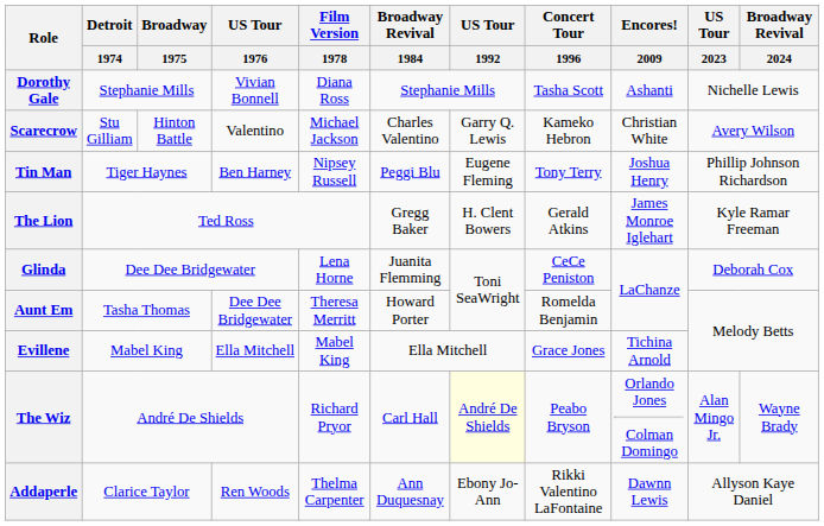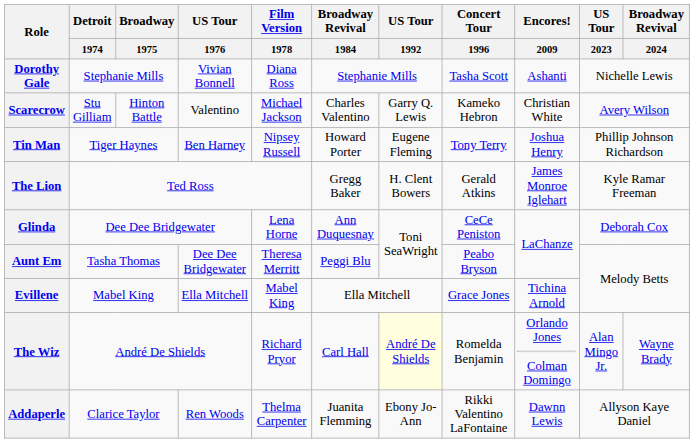Tin Man | Broadway Revival / 1984: Peggi Blu -> Howard Porter
Glinda | Broadway Revival / 1984: Juanita Flemming -> Ann Duquesnay
Aunt Em | Broadway Revival / 1984: Howard Porter -> Peggi Blu
Aunt Em | Concert Tour / 1996: Romelda Benjamin -> Peabo Bryson
The Wiz | Concert Tour / 1996: Peabo Bryson -> Romelda Benjamin
Addaperle | Broadway Revival / 1984: Ann Duquesnay -> Juanita Flemming
